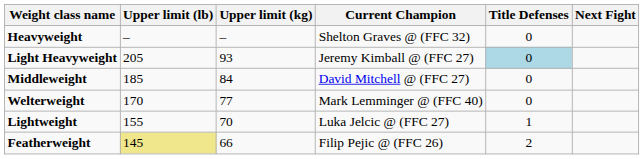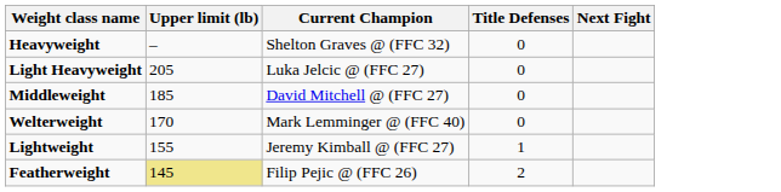- column: Upper limit (kg) | – | 93 | 84 | 77 | 70 | 66
Light Heavyweight | Current Champion: Jeremy Kimball @ (FFC 27) -> Luka Jelcic @ (FFC 27)
Light Heavyweight | Title Defenses: lightblue background -> no background
Lightweight | Current Champion: Luka Jelcic @ (FFC 27) -> Jeremy Kimball @ (FFC 27)
